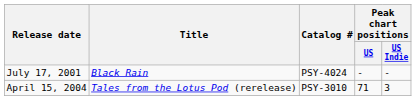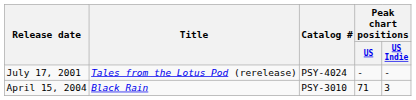July 17, 2001 | Title: Black Rain -> Tales from the Lotus Pod (rerelease)
April 15, 2004 | Title: Tales from the Lotus Pod (rerelease) -> Black Rain
